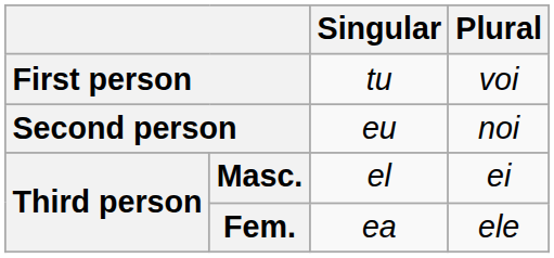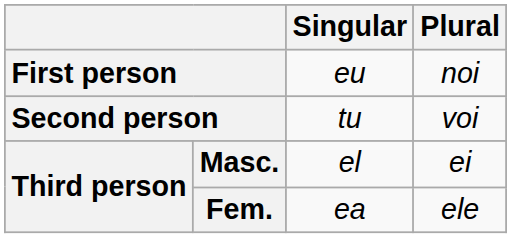First person | Singular: tu -> eu
First person | Plural: voi -> noi
Second person | Singular: eu -> tu
Second person | Plural: noi -> voi
